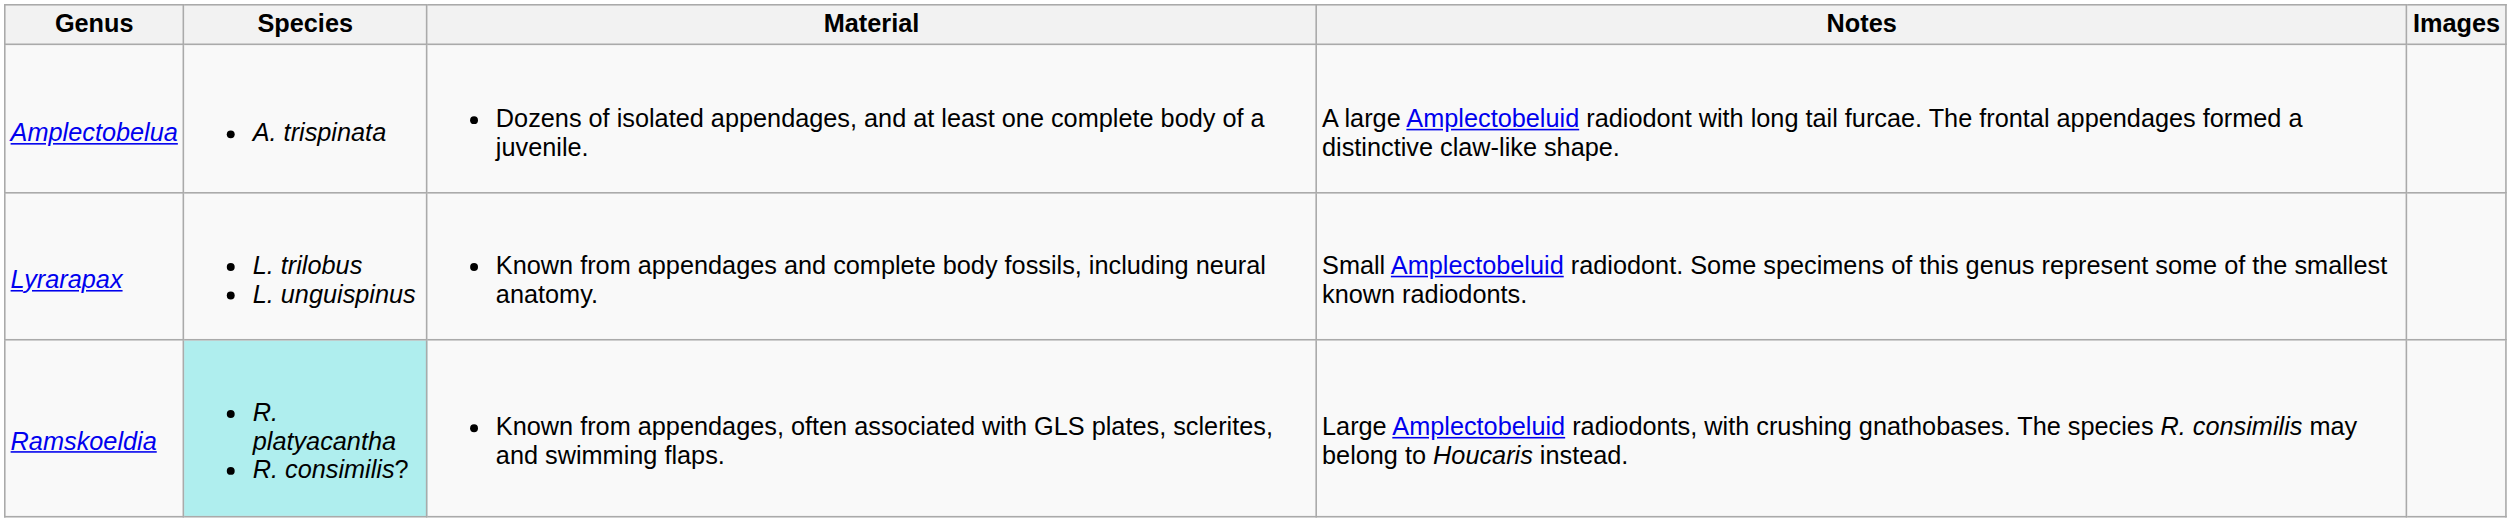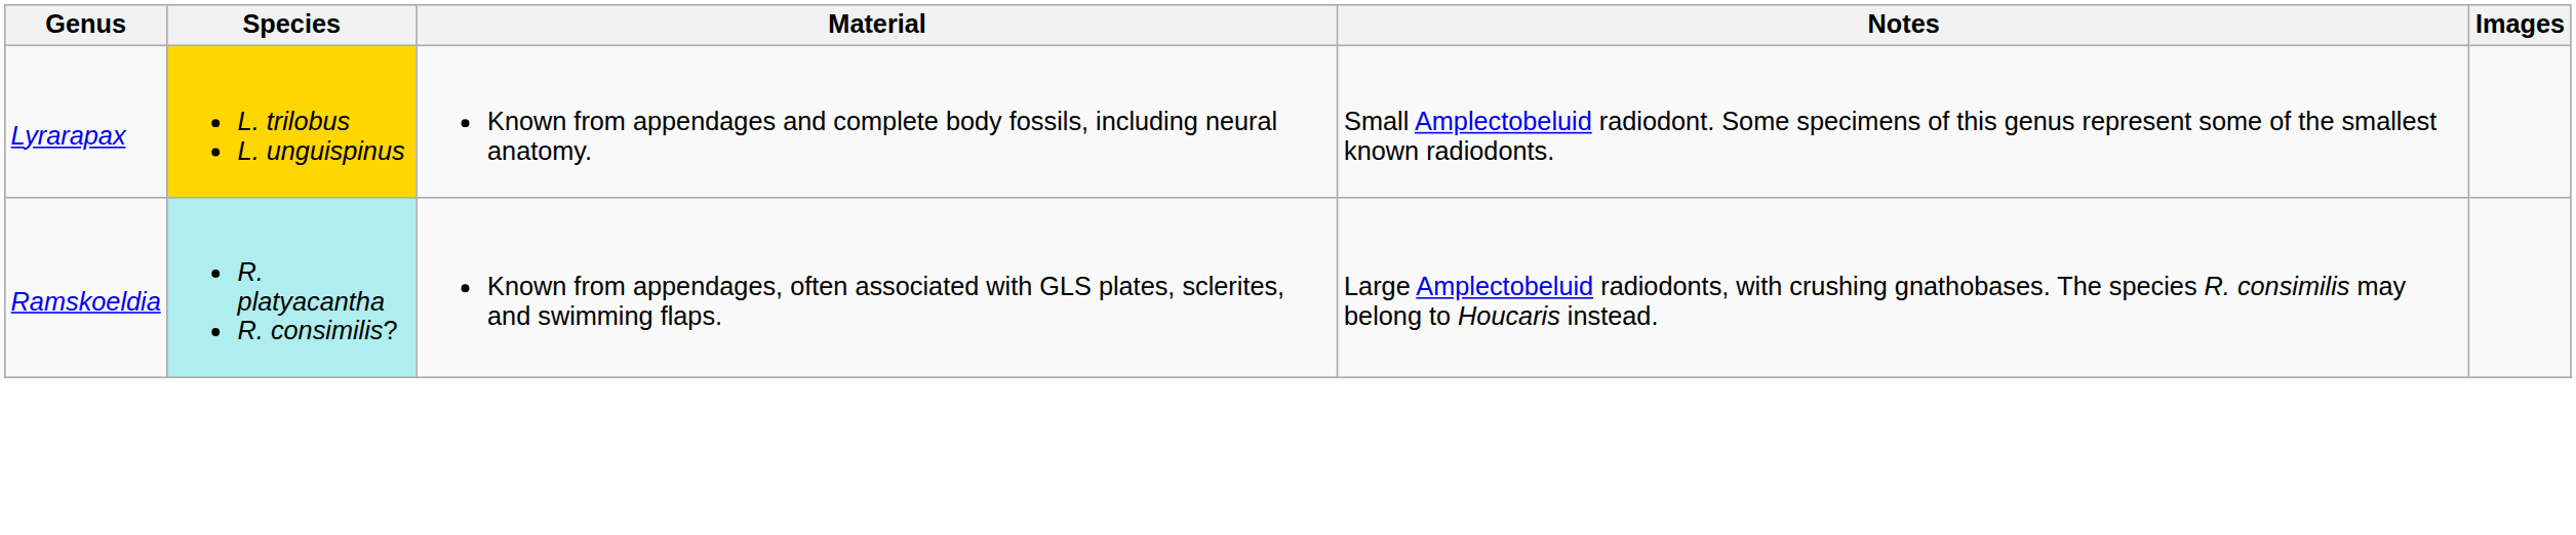- row: Amplectobelua | A. trispinata | Dozens of isolated appendages, and at least one complete body of a juvenile. | A large Amplectobeluid radiodont with long tail furcae. The frontal appendages formed a distinctive claw-like shape.
Lyrarapax | Species: no background -> gold background
